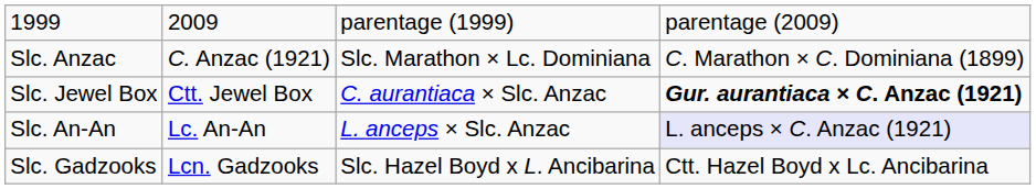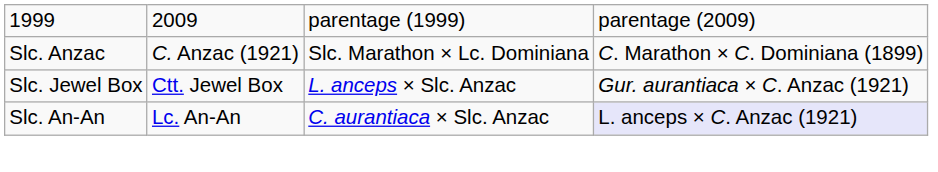Slc. Jewel Box | column 3: C. aurantiaca × Slc. Anzac -> L. anceps × Slc. Anzac
Slc. Jewel Box | column 4: bold -> normal
Slc. An-An | column 3: L. anceps × Slc. Anzac -> C. aurantiaca × Slc. Anzac
- row: Slc. Gadzooks | Lcn. Gadzooks | Slc. Hazel Boyd x L. Ancibarina | Ctt. Hazel Boyd x Lc. Ancibarina
